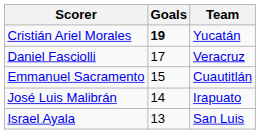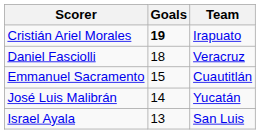Cristián Ariel Morales | Team: Yucatán -> Irapuato
Daniel Fasciolli | Goals: 17 -> 18
José Luis Malibrán | Team: Irapuato -> Yucatán
